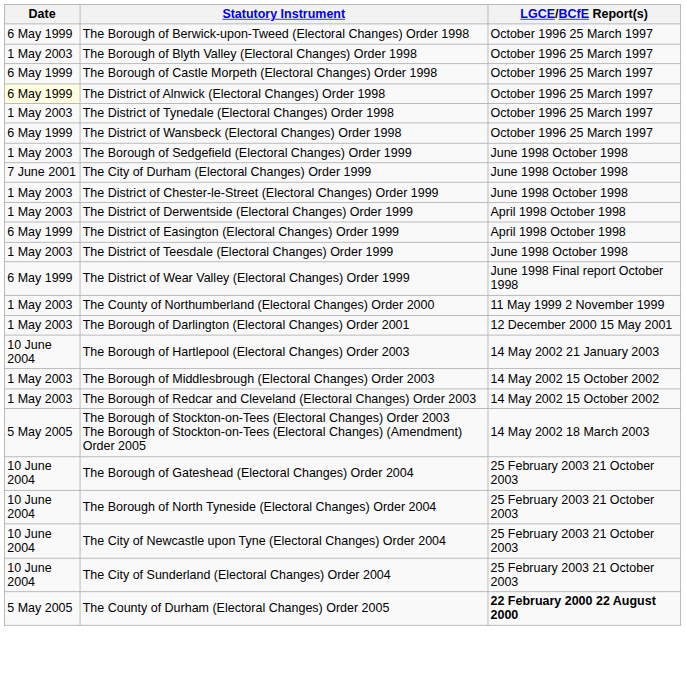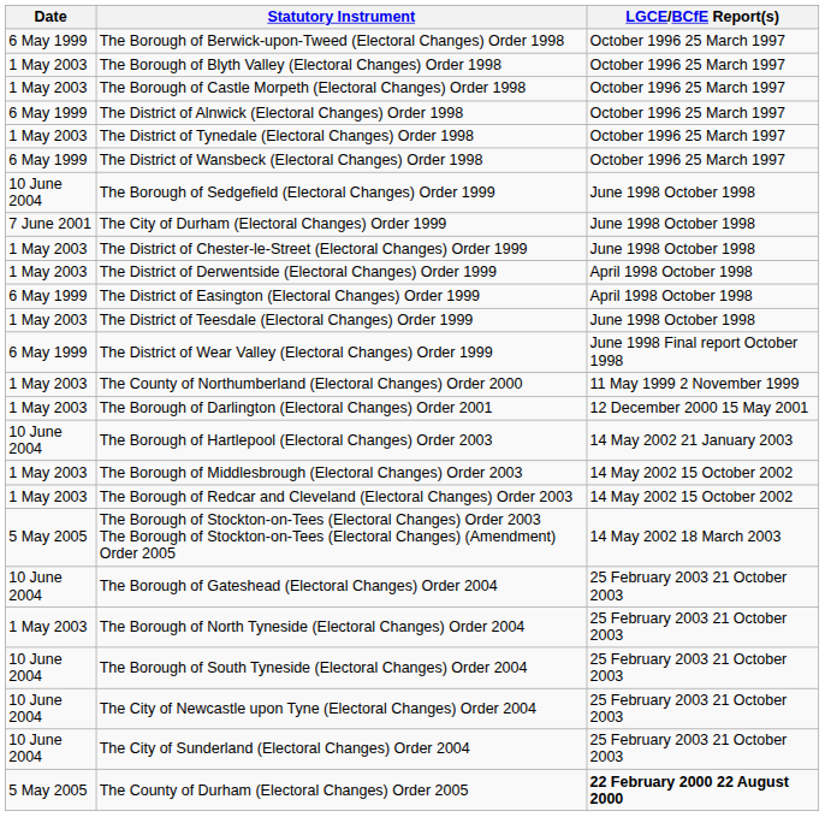The Borough of Castle Morpeth (Electoral Changes) Order 1998 | Date: 6 May 1999 -> 1 May 2003
The District of Alnwick (Electoral Changes) Order 1998 | Date: lightyellow background -> no background
The Borough of Sedgefield (Electoral Changes) Order 1999 | Date: 1 May 2003 -> 10 June 2004
The Borough of North Tyneside (Electoral Changes) Order 2004 | Date: 10 June 2004 -> 1 May 2003
+ row: 10 June 2004 | The Borough of South Tyneside (Electoral Changes) Order 2004 | 25 February 2003 21 October 2003
